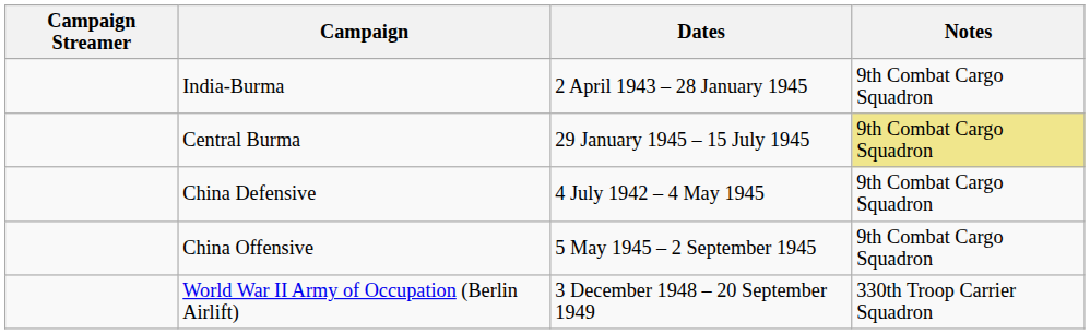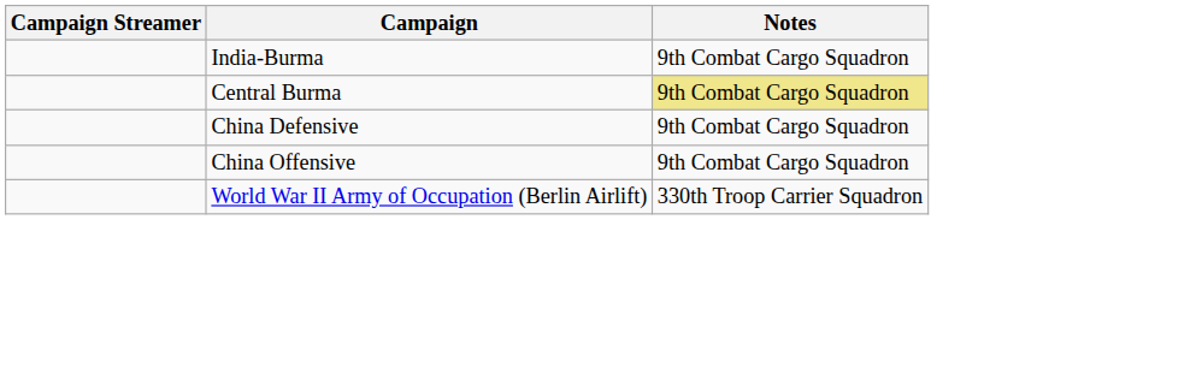- column: Dates | 2 April 1943 – 28 January 1945 | 29 January 1945 – 15 July 1945 | 4 July 1942 – 4 May 1945 | 5 May 1945 – 2 September 1945 | 3 December 1948 – 20 September 1949
